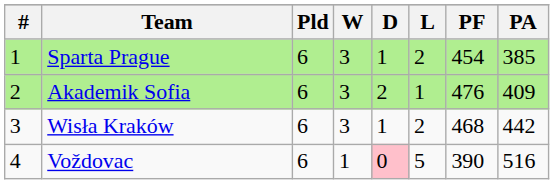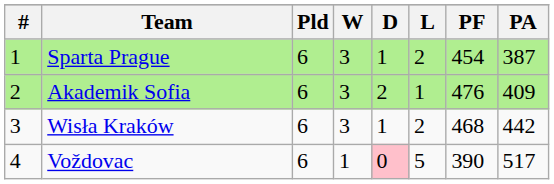Sparta Prague | PA: 385 -> 387
Voždovac | PA: 516 -> 517
